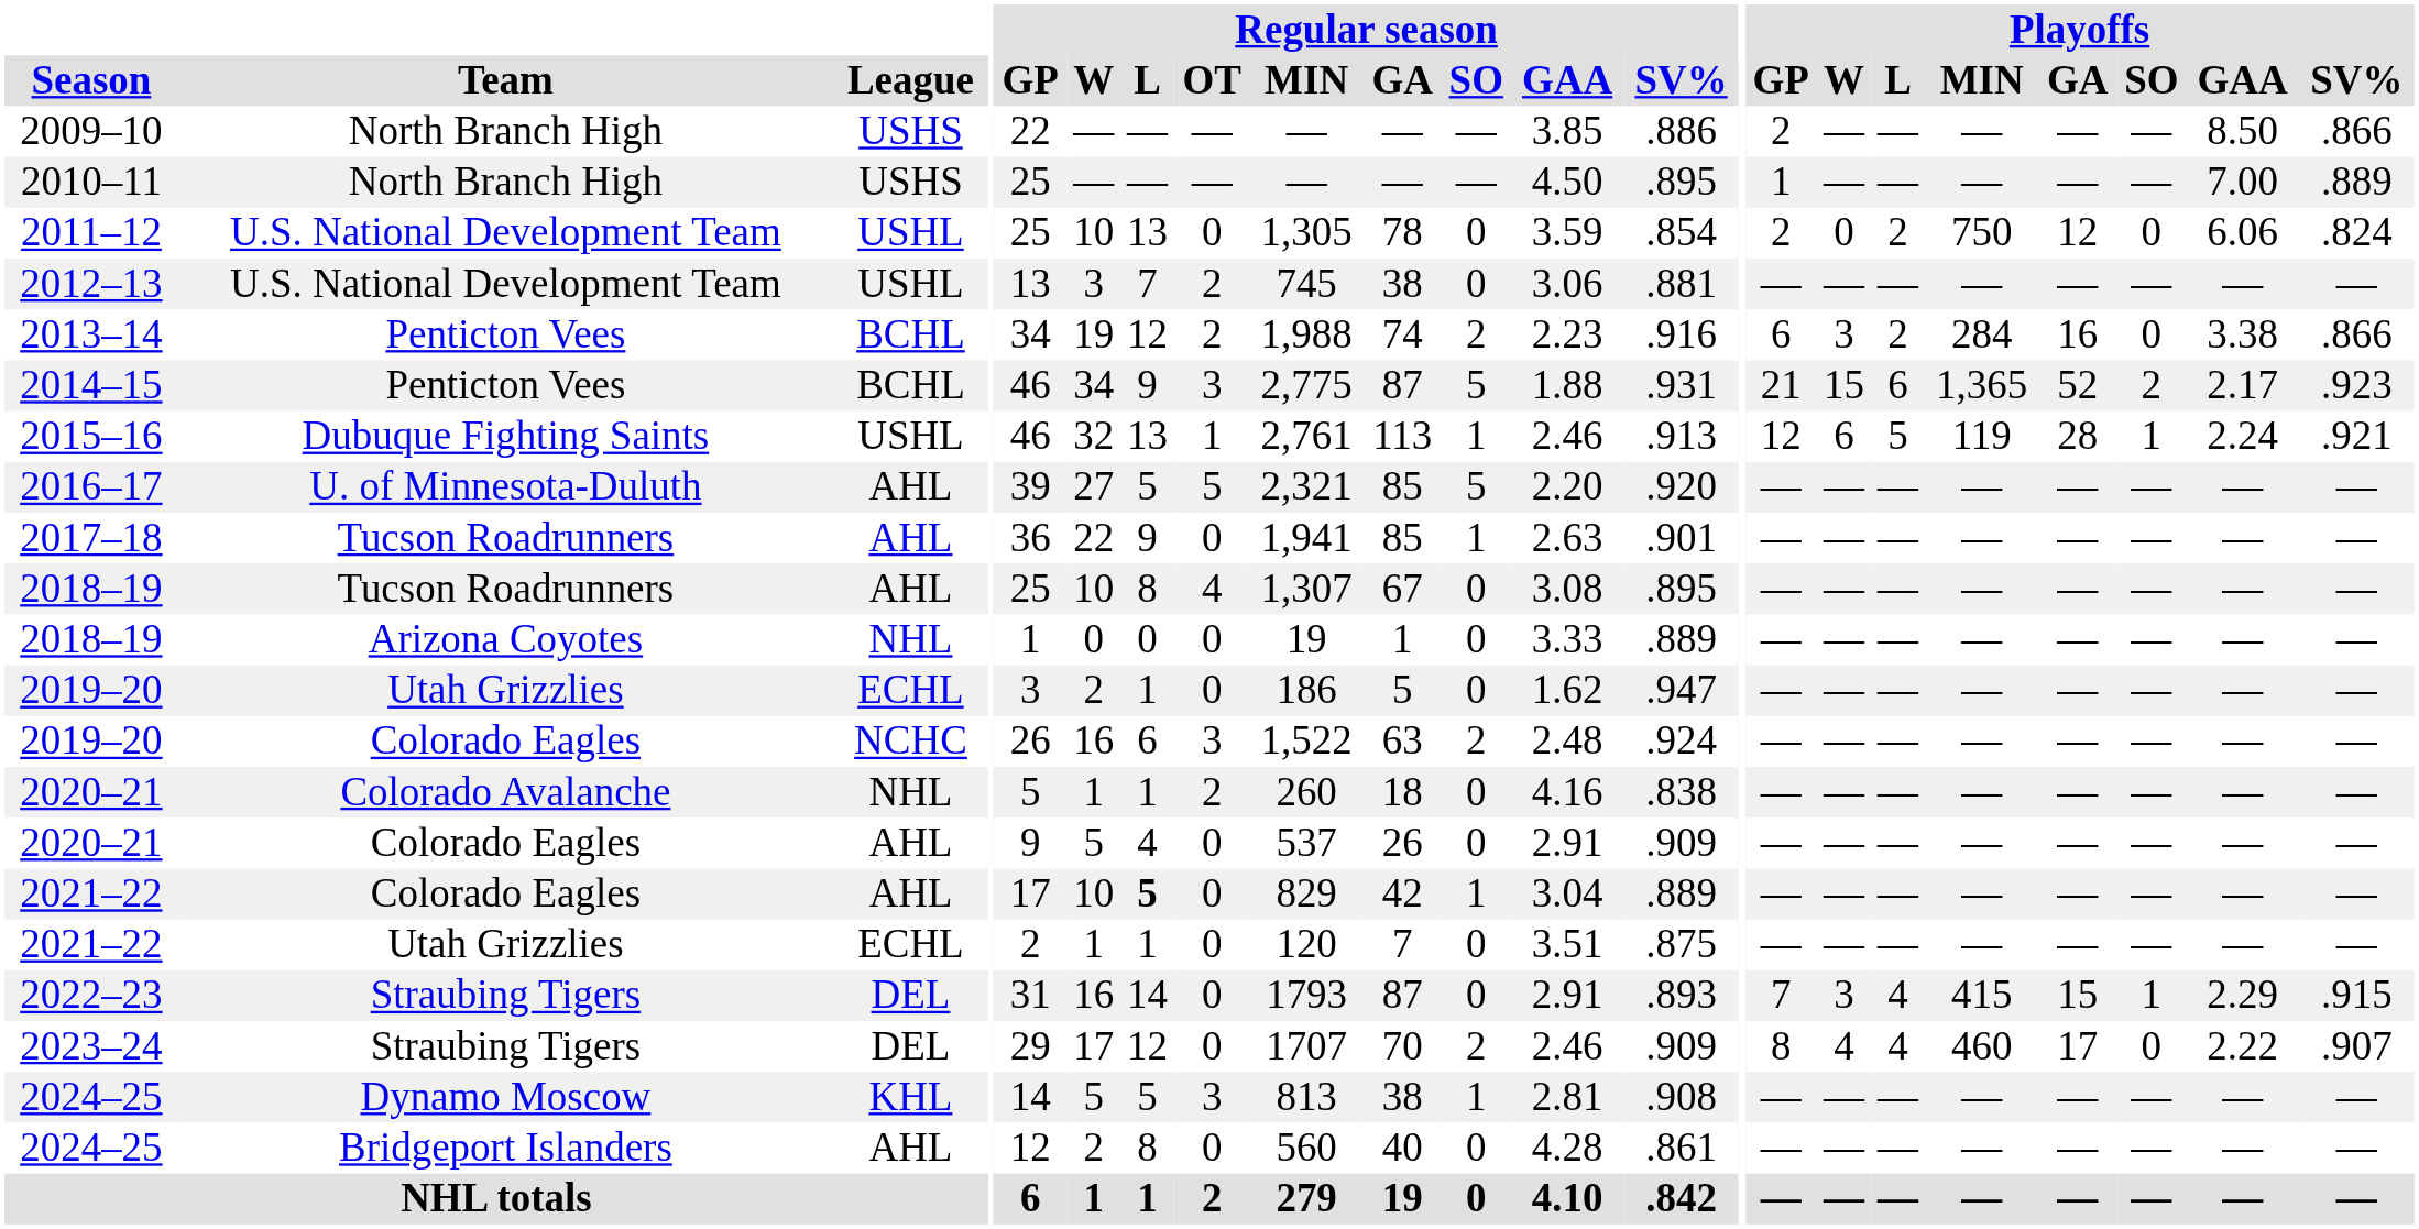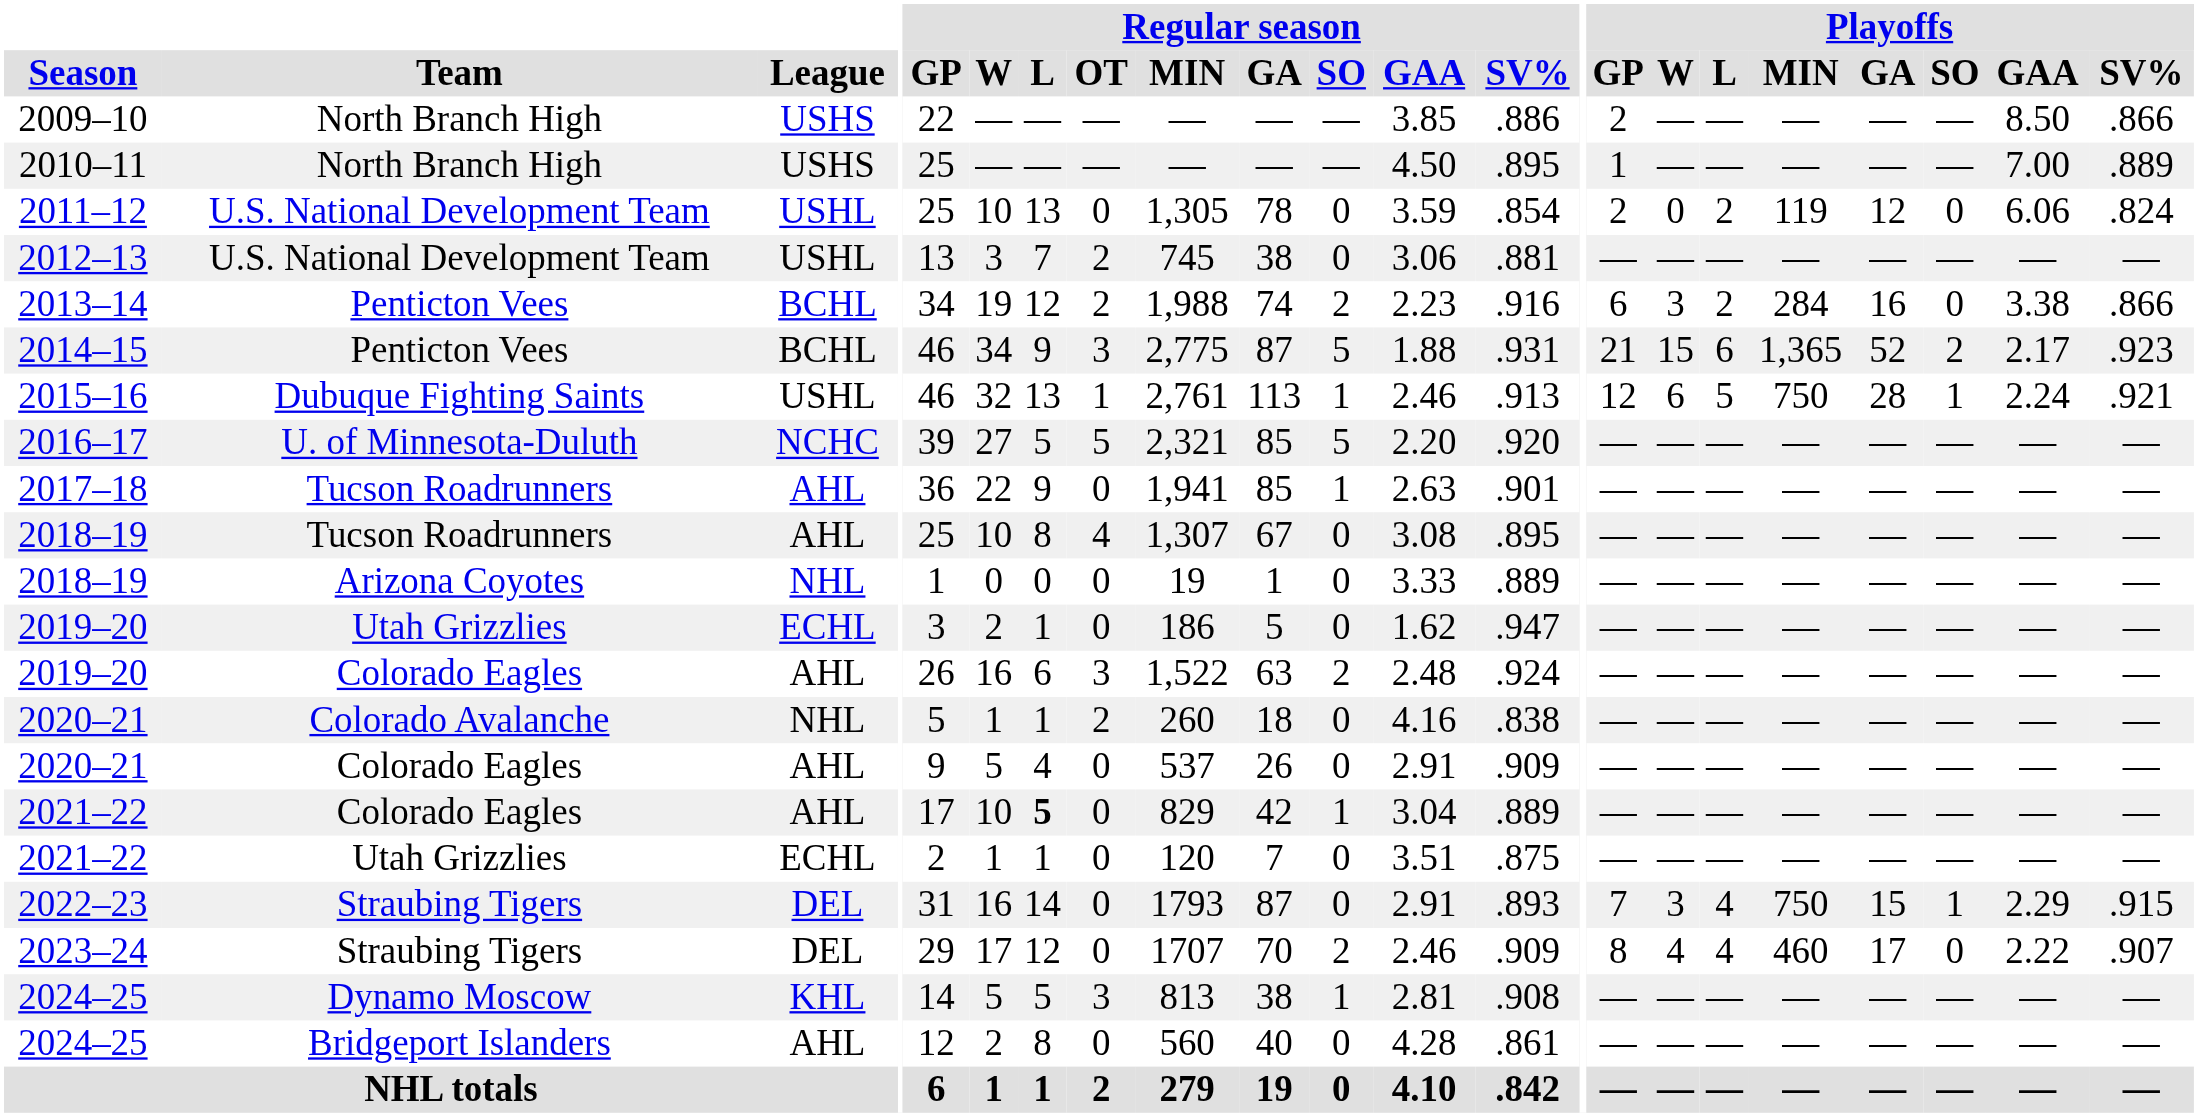2011–12 | Playoffs / MIN: 750 -> 119
2015–16 | Playoffs / MIN: 119 -> 750
2016–17 | League: AHL -> NCHC
2019–20 / Colorado Eagles | League: NCHC -> AHL
2022–23 | Playoffs / MIN: 415 -> 750
